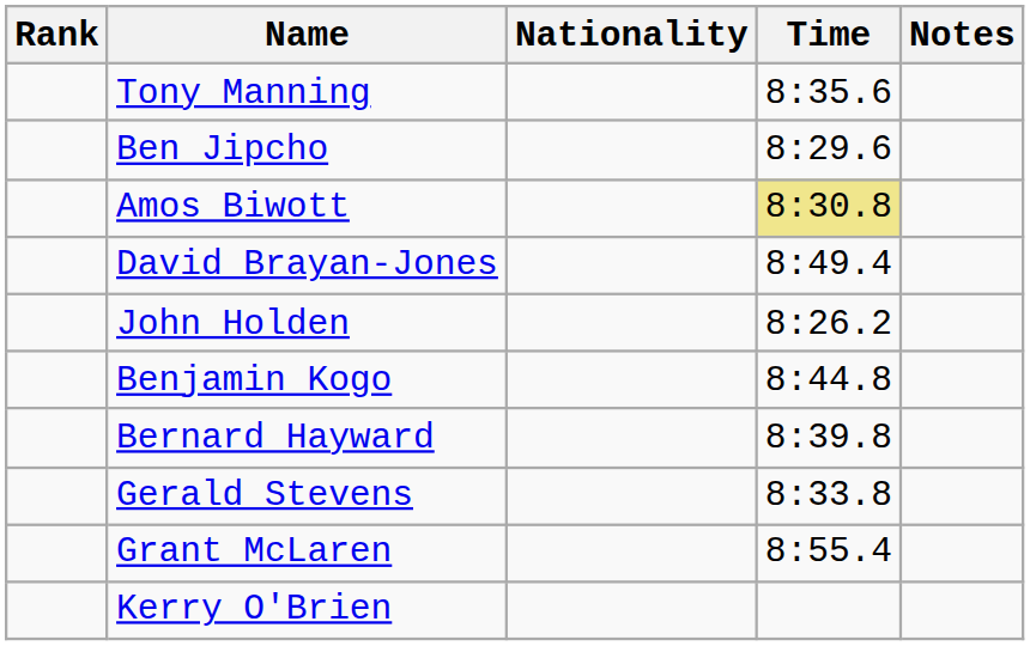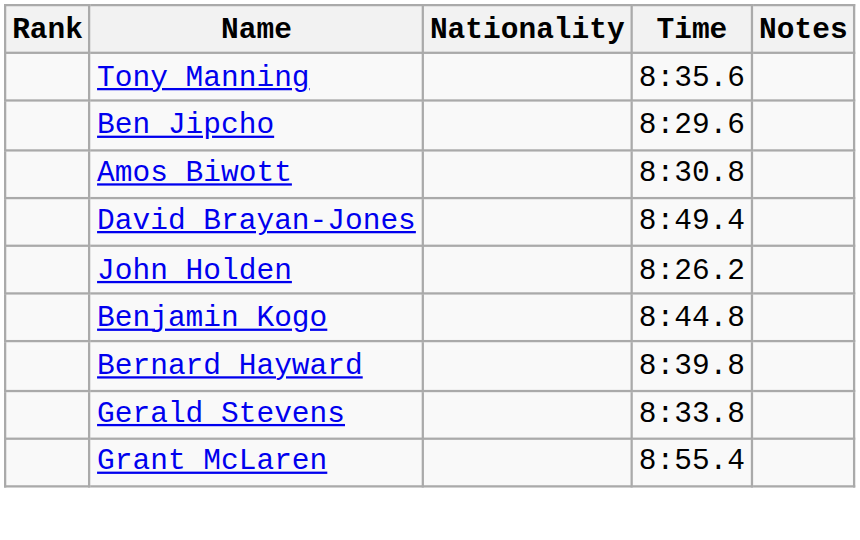Amos Biwott | Time: khaki background -> no background
- row: Kerry O'Brien
